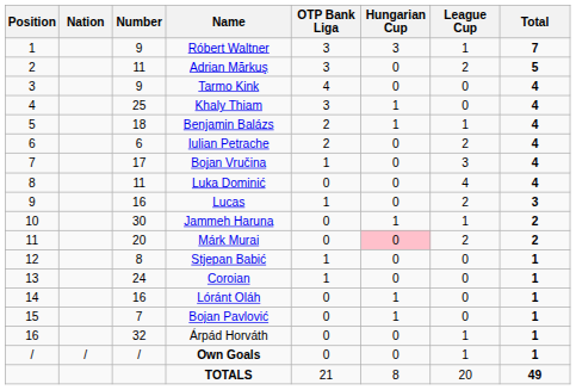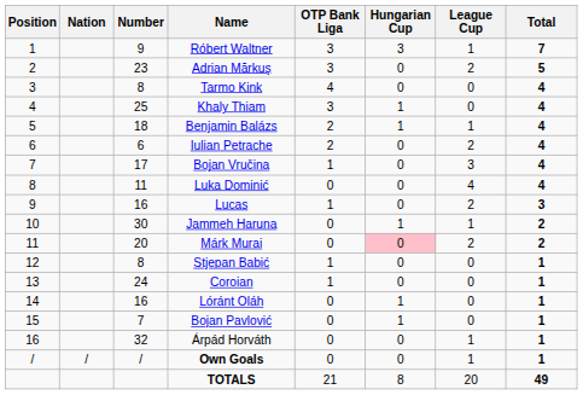Adrian Mărkuş | Number: 11 -> 23
Tarmo Kink | Number: 9 -> 8
